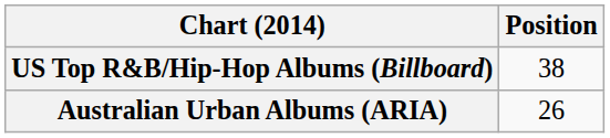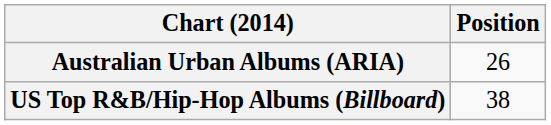rows swapped: Australian Urban Albums (ARIA) <-> US Top R&B/Hip-Hop Albums (Billboard)
